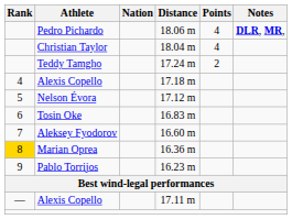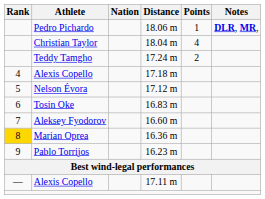Pedro Pichardo | Points: 4 -> 1
